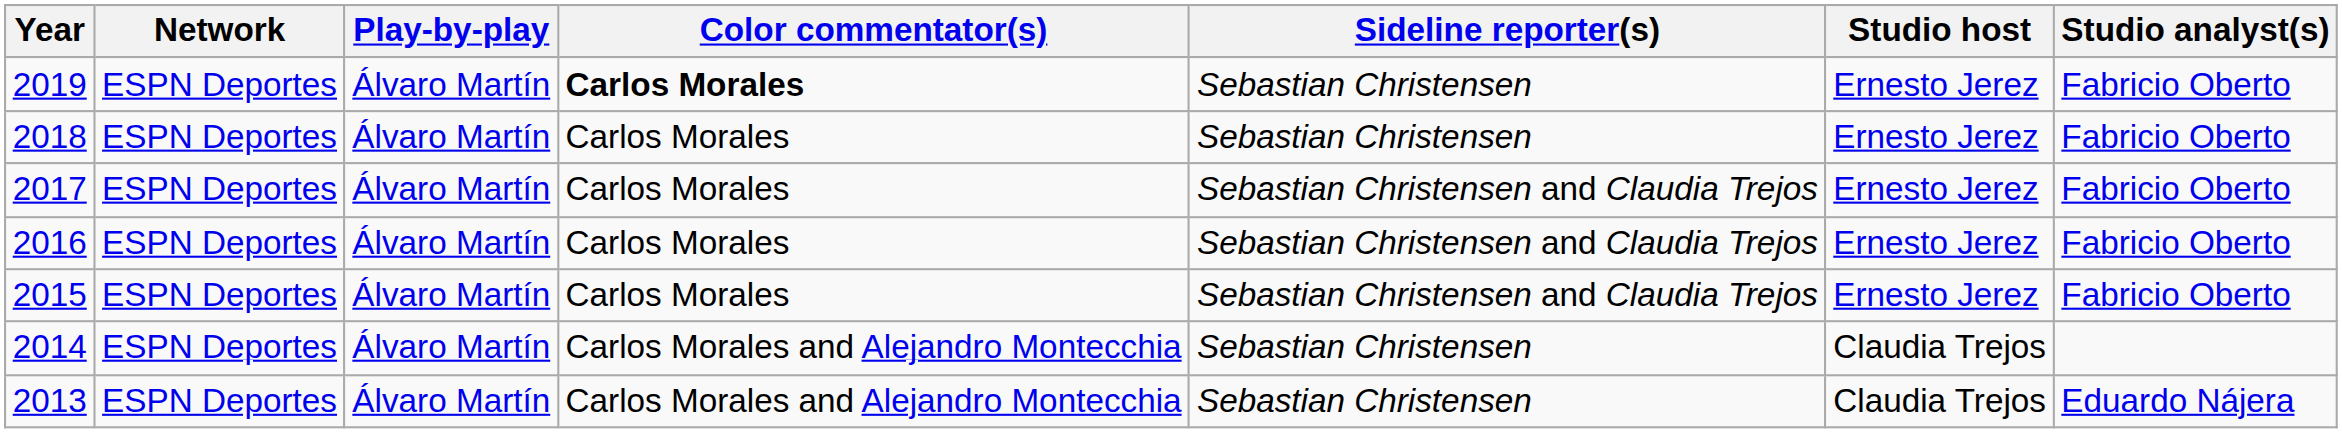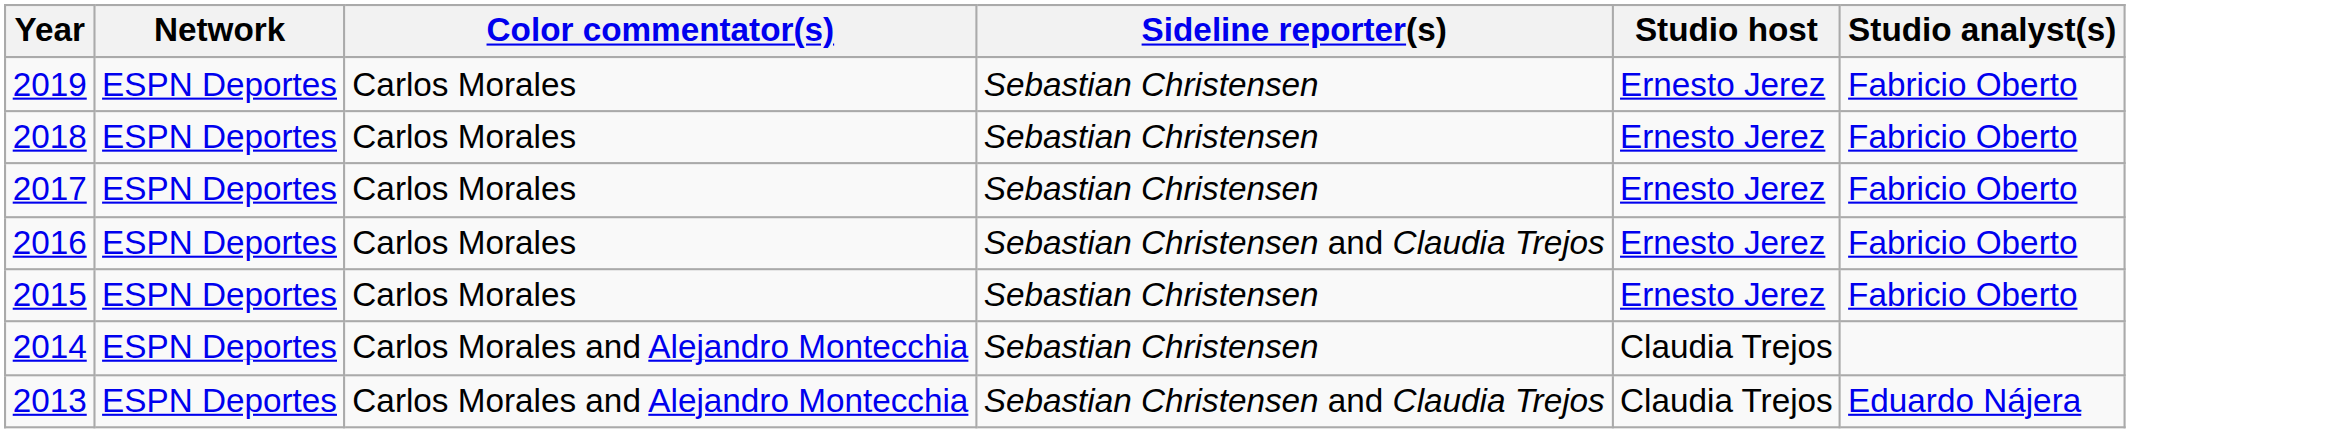- column: Play-by-play | Álvaro Martín | Álvaro Martín | Álvaro Martín | Álvaro Martín | Álvaro Martín | Álvaro Martín | Álvaro Martín
2019 | Color commentator(s): bold -> normal
2017 | Sideline reporter(s): Sebastian Christensen and Claudia Trejos -> Sebastian Christensen
2015 | Sideline reporter(s): Sebastian Christensen and Claudia Trejos -> Sebastian Christensen
2013 | Sideline reporter(s): Sebastian Christensen -> Sebastian Christensen and Claudia Trejos
